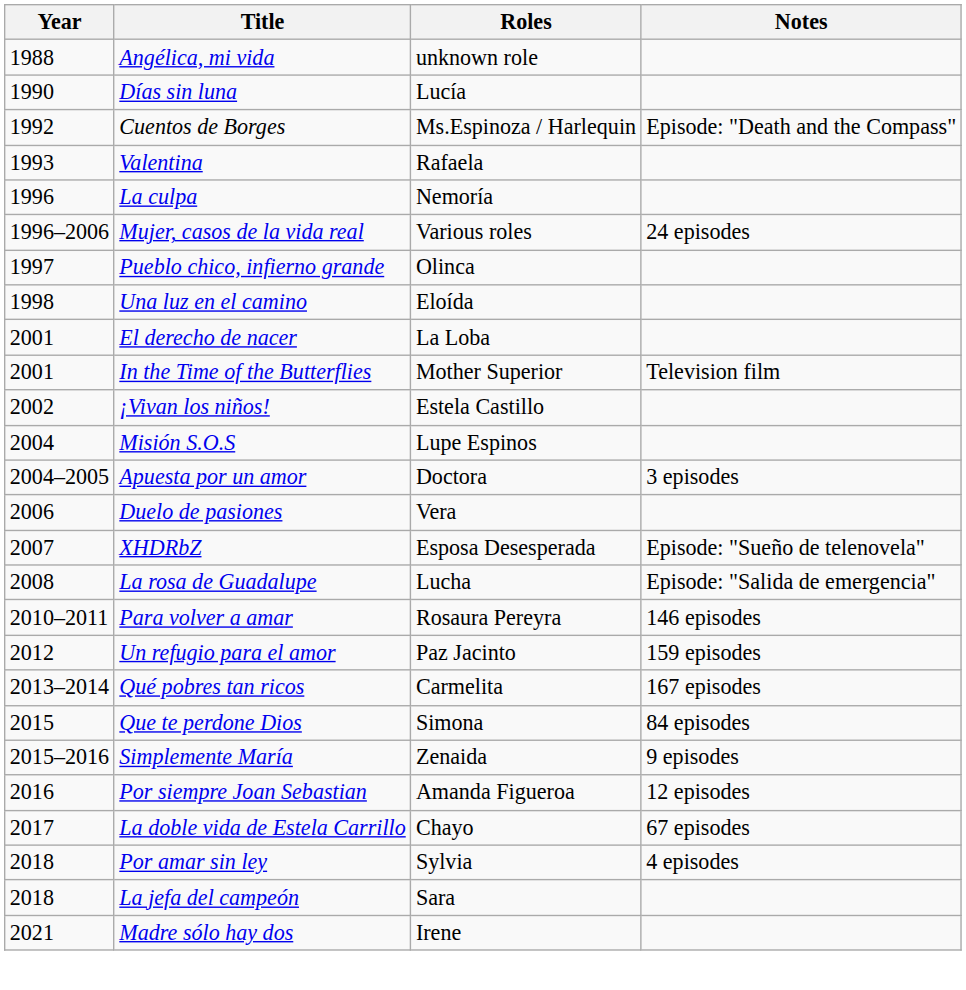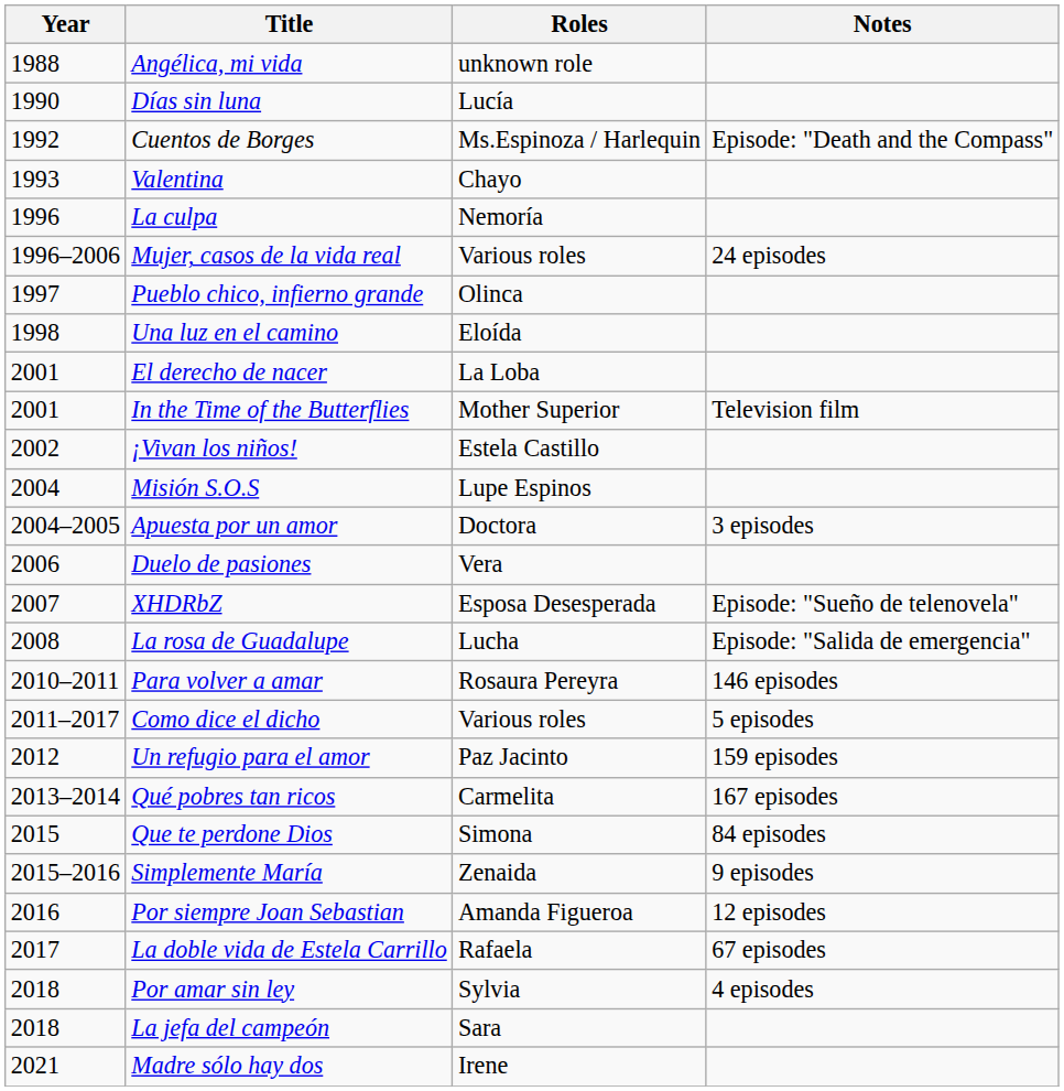Valentina | Roles: Rafaela -> Chayo
+ row: 2011–2017 | Como dice el dicho | Various roles | 5 episodes
La doble vida de Estela Carrillo | Roles: Chayo -> Rafaela
